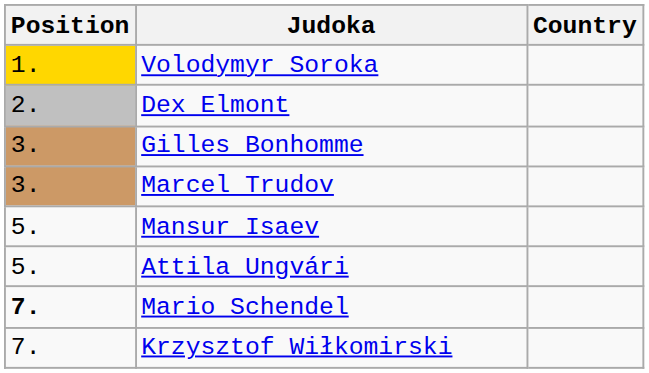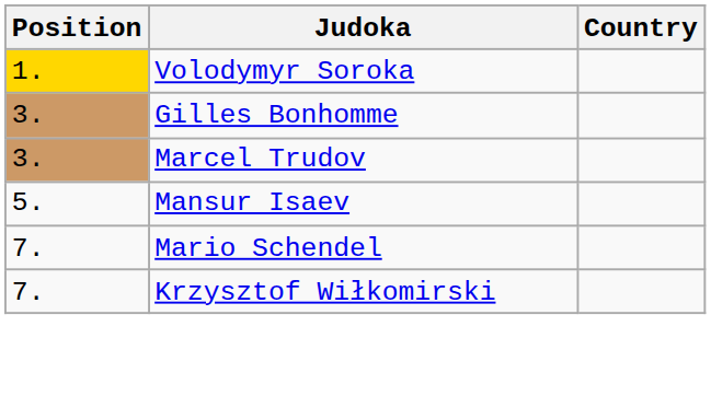- row: 2. | Dex Elmont
- row: 5. | Attila Ungvári
Mario Schendel | Position: bold -> normal
